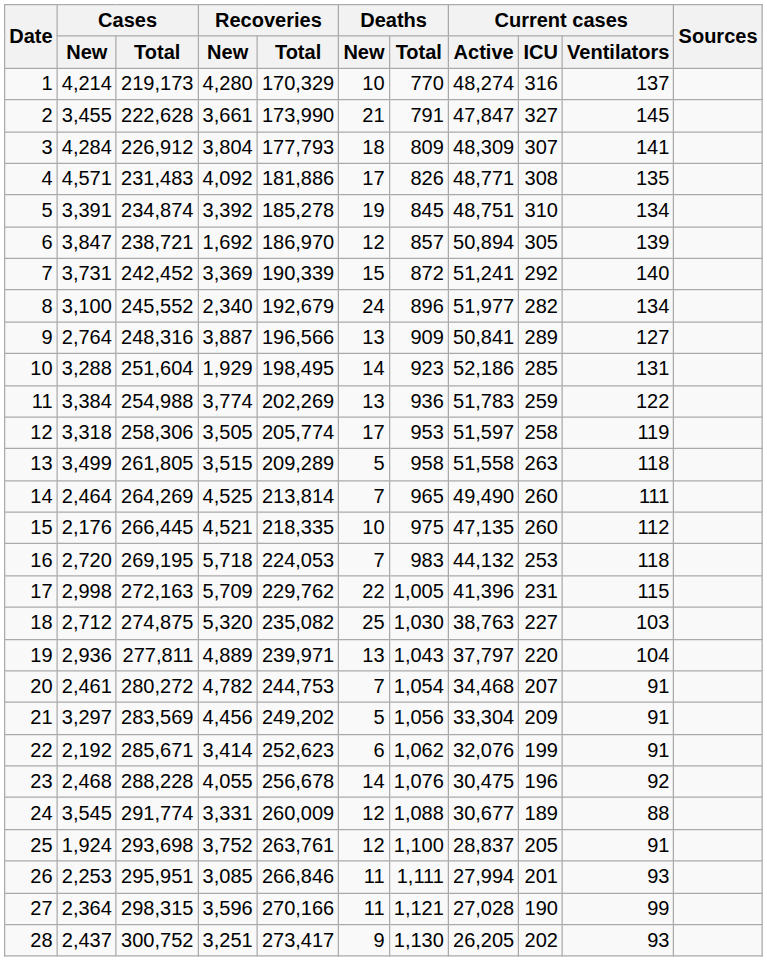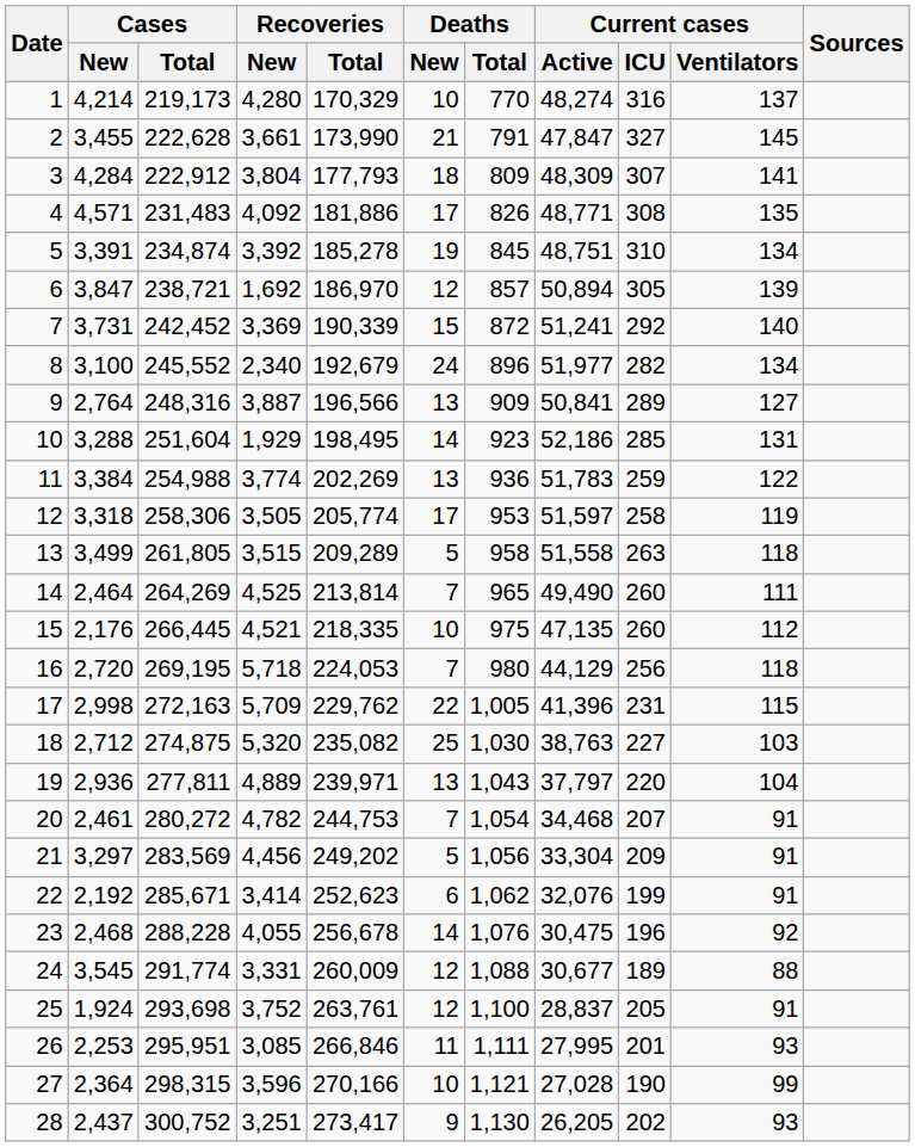3 | Cases / Total: 226,912 -> 222,912
16 | Deaths / Total: 983 -> 980
16 | Current cases / Active: 44,132 -> 44,129
16 | Current cases / ICU: 253 -> 256
26 | Current cases / Active: 27,994 -> 27,995
27 | Deaths / New: 11 -> 10
